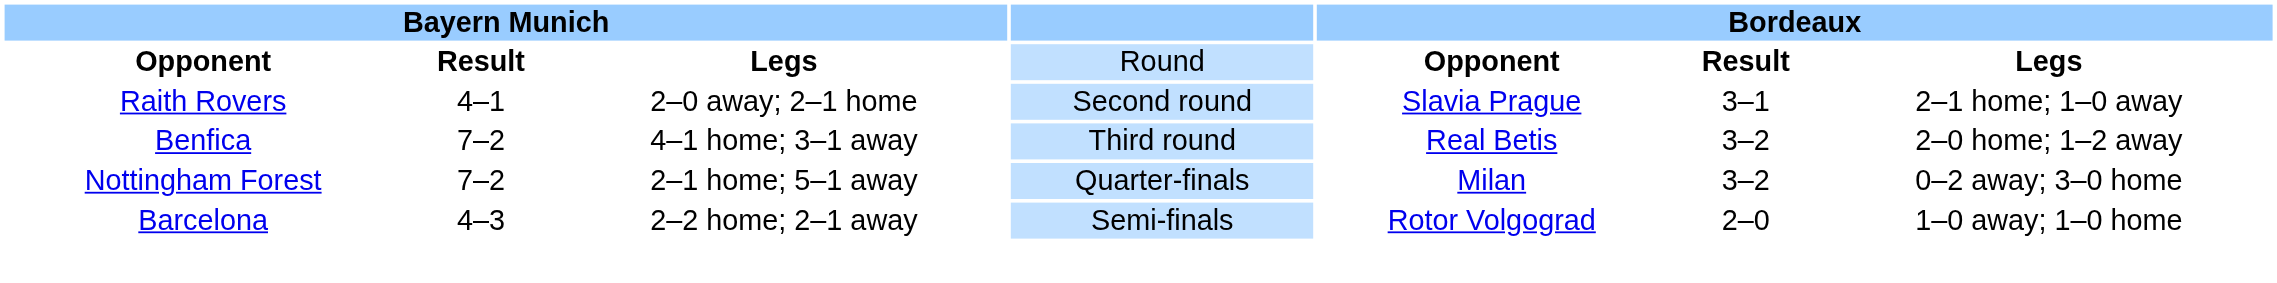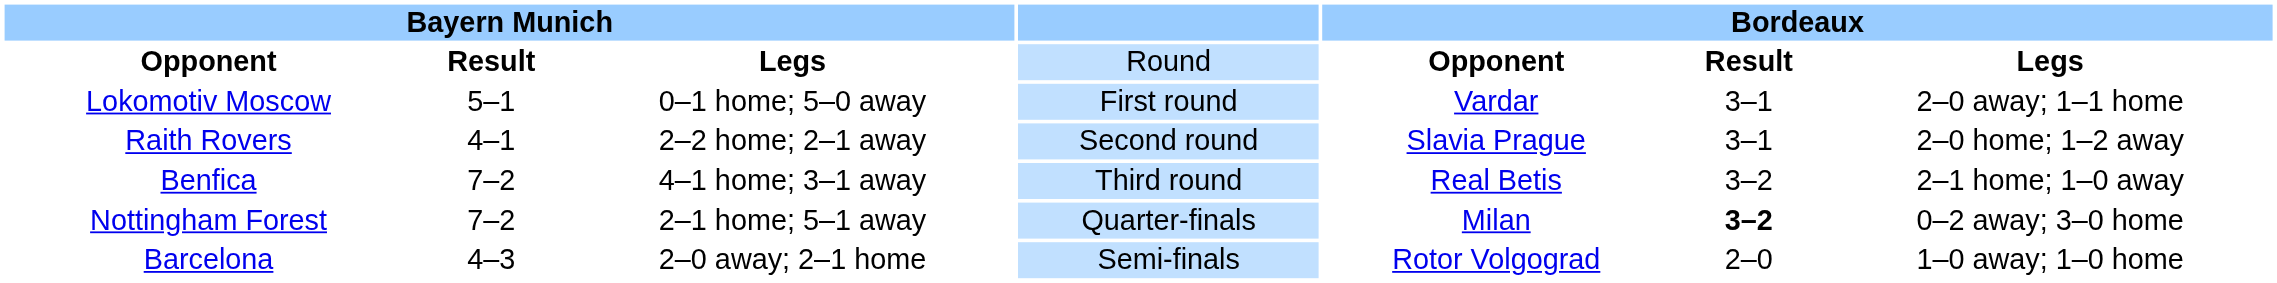+ row: Lokomotiv Moscow | 5–1 | 0–1 home; 5–0 away | First round | Vardar | 3–1 | 2–0 away; 1–1 home
Raith Rovers | column 3: 2–0 away; 2–1 home -> 2–2 home; 2–1 away
Raith Rovers | column 7: 2–1 home; 1–0 away -> 2–0 home; 1–2 away
Benfica | column 7: 2–0 home; 1–2 away -> 2–1 home; 1–0 away
Nottingham Forest | column 6: normal -> bold
Barcelona | column 3: 2–2 home; 2–1 away -> 2–0 away; 2–1 home
